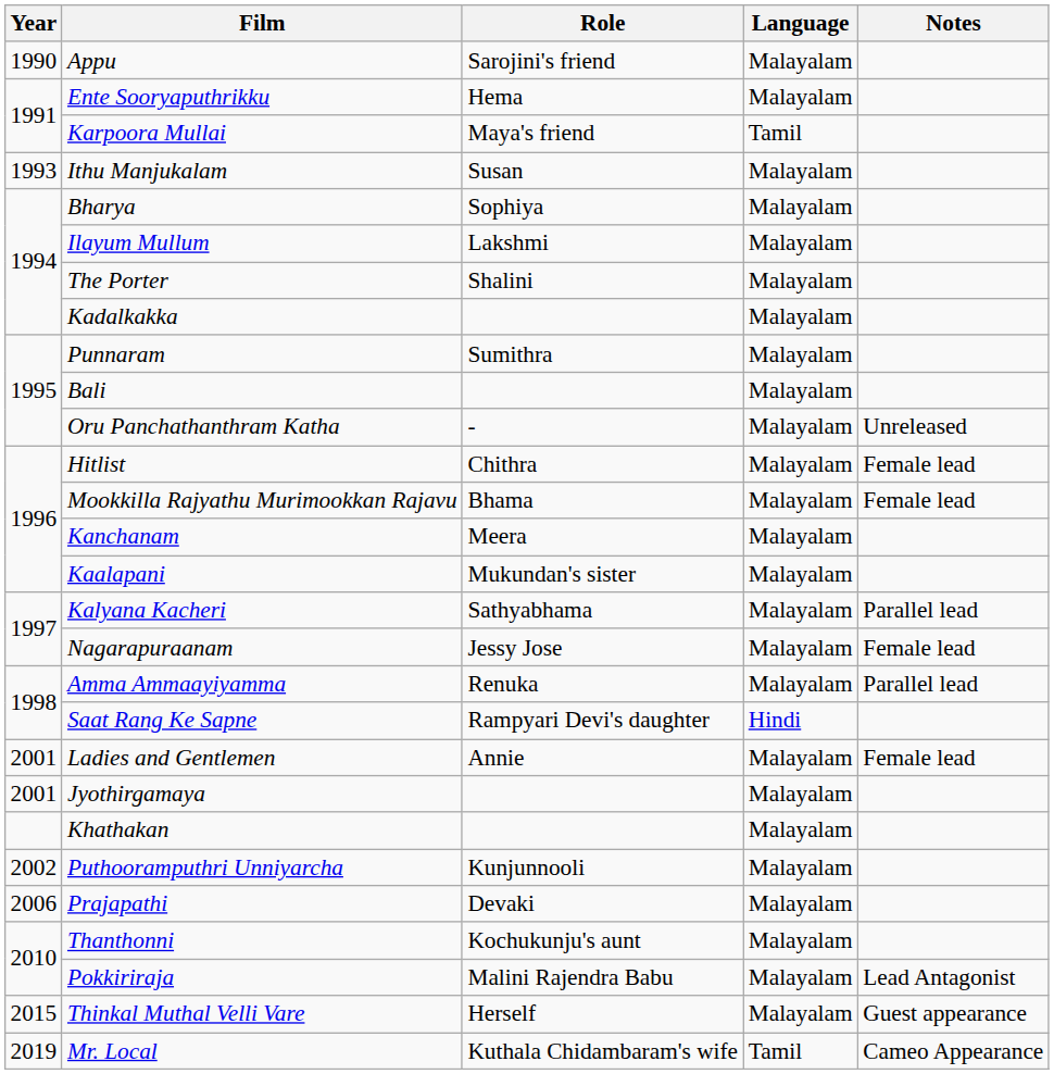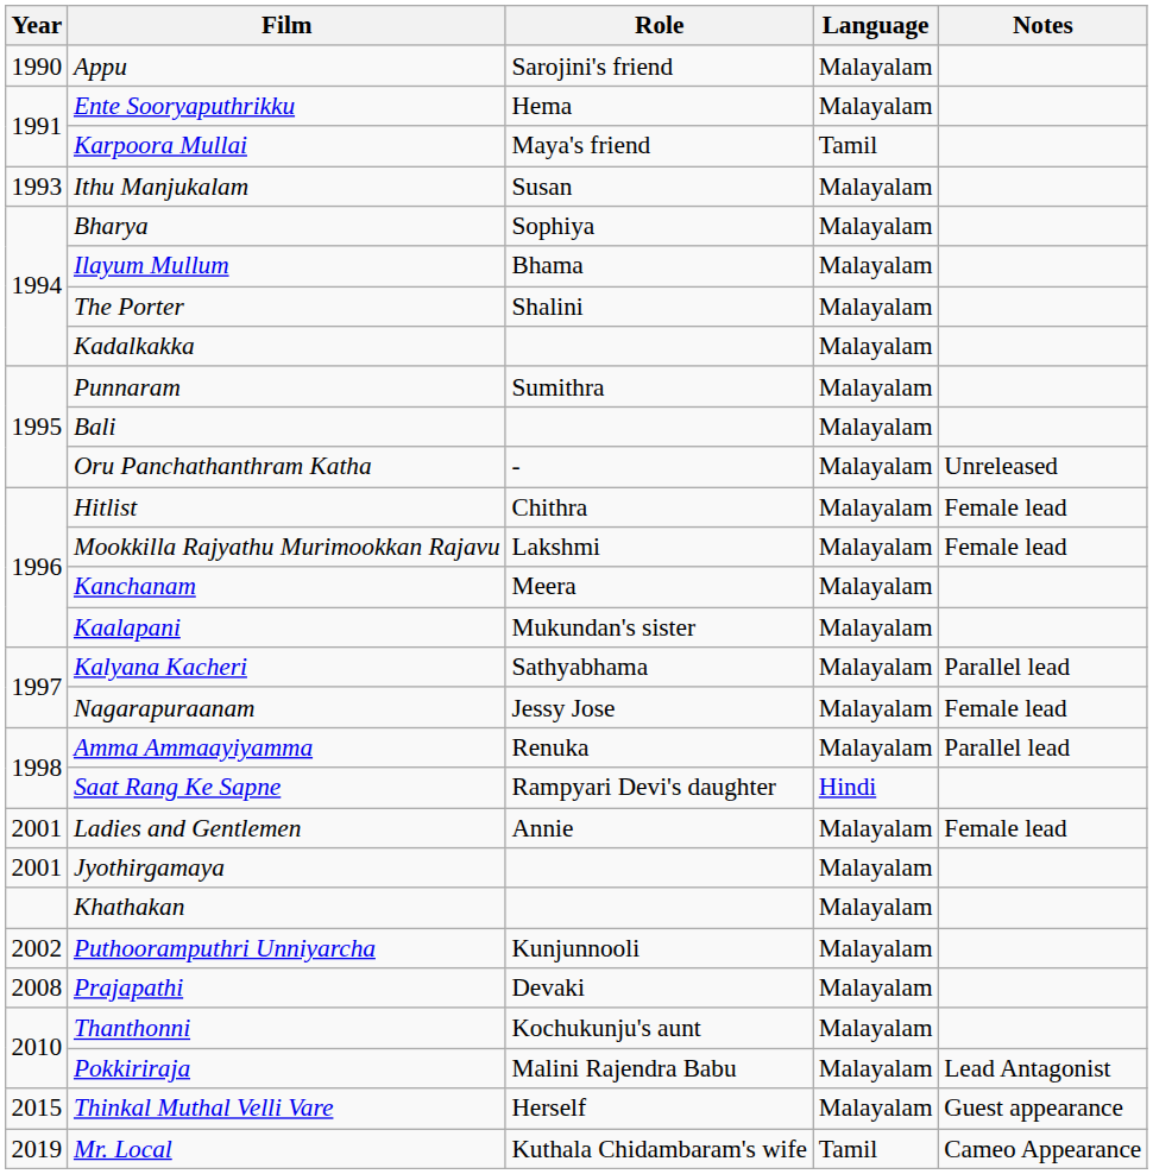Ilayum Mullum | Role: Lakshmi -> Bhama
Mookkilla Rajyathu Murimookkan Rajavu | Role: Bhama -> Lakshmi
Prajapathi | Year: 2006 -> 2008
